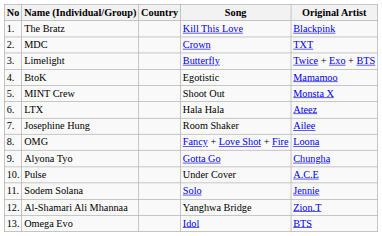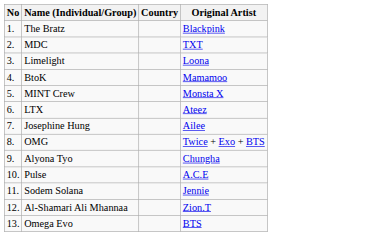- column: Song | Kill This Love | Crown | Butterfly | Egotistic | Shoot Out | Hala Hala | Room Shaker | Fancy + Love Shot + Fire | Gotta Go | Under Cover | Solo | Yanghwa Bridge | Idol
Limelight | Original Artist: Twice + Exo + BTS -> Loona
OMG | Original Artist: Loona -> Twice + Exo + BTS
